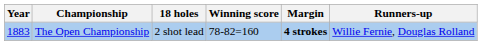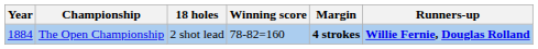The Open Championship | Year: 1883 -> 1884
The Open Championship | Runners-up: normal -> bold
